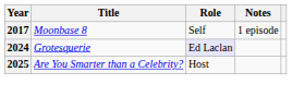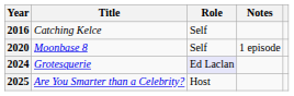+ row: 2016 | Catching Kelce | Self
Moonbase 8 | Year: 2017 -> 2020
